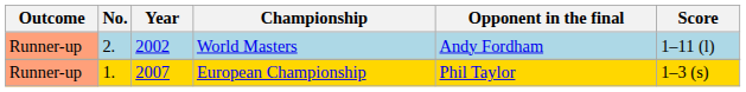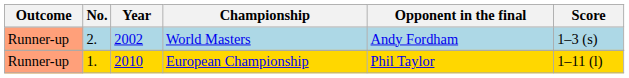World Masters | Score: 1–11 (l) -> 1–3 (s)
European Championship | Year: 2007 -> 2010
European Championship | Score: 1–3 (s) -> 1–11 (l)
